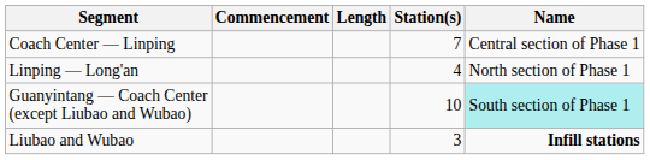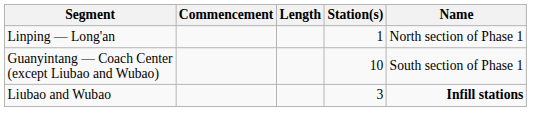- row: Coach Center — Linping | 7 | Central section of Phase 1
Linping — Long'an | Station(s): 4 -> 1
Guanyintang — Coach Center (except Liubao and Wubao) | Name: paleturquoise background -> no background
